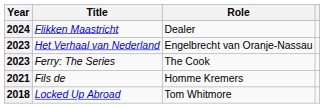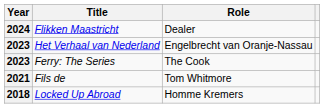Fils de | Role: Homme Kremers -> Tom Whitmore
Locked Up Abroad | Role: Tom Whitmore -> Homme Kremers
